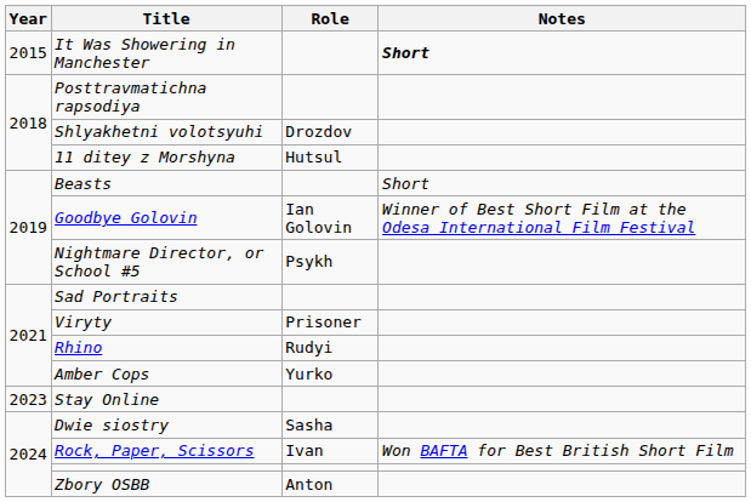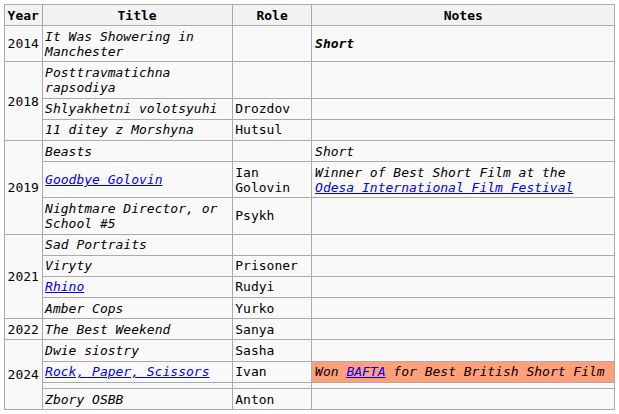It Was Showering in Manchester | Year: 2015 -> 2014
+ row: 2022 | The Best Weekend | Sanya
- row: 2023 | Stay Online
Rock, Paper, Scissors | Notes: no background -> lightsalmon background
